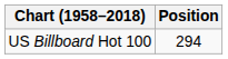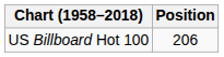US Billboard Hot 100 | Position: 294 -> 206
